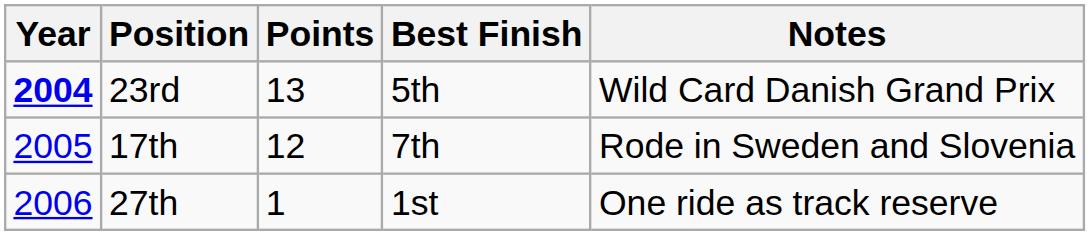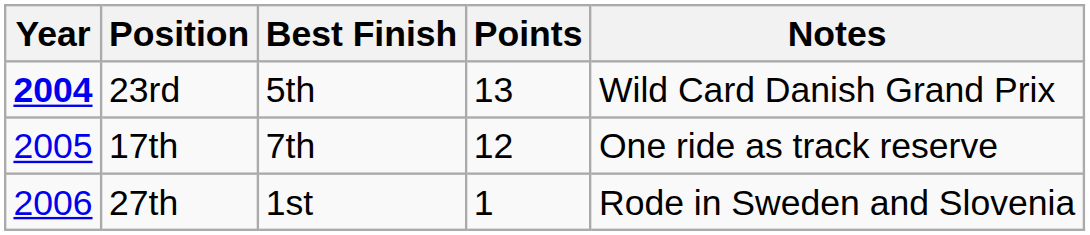columns swapped: Points <-> Best Finish
17th | Notes: Rode in Sweden and Slovenia -> One ride as track reserve
27th | Notes: One ride as track reserve -> Rode in Sweden and Slovenia
